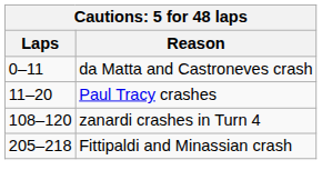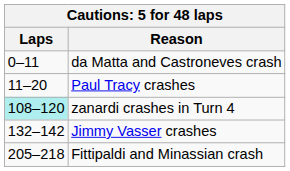zanardi crashes in Turn 4 | Laps: no background -> paleturquoise background
+ row: 132–142 | Jimmy Vasser crashes
